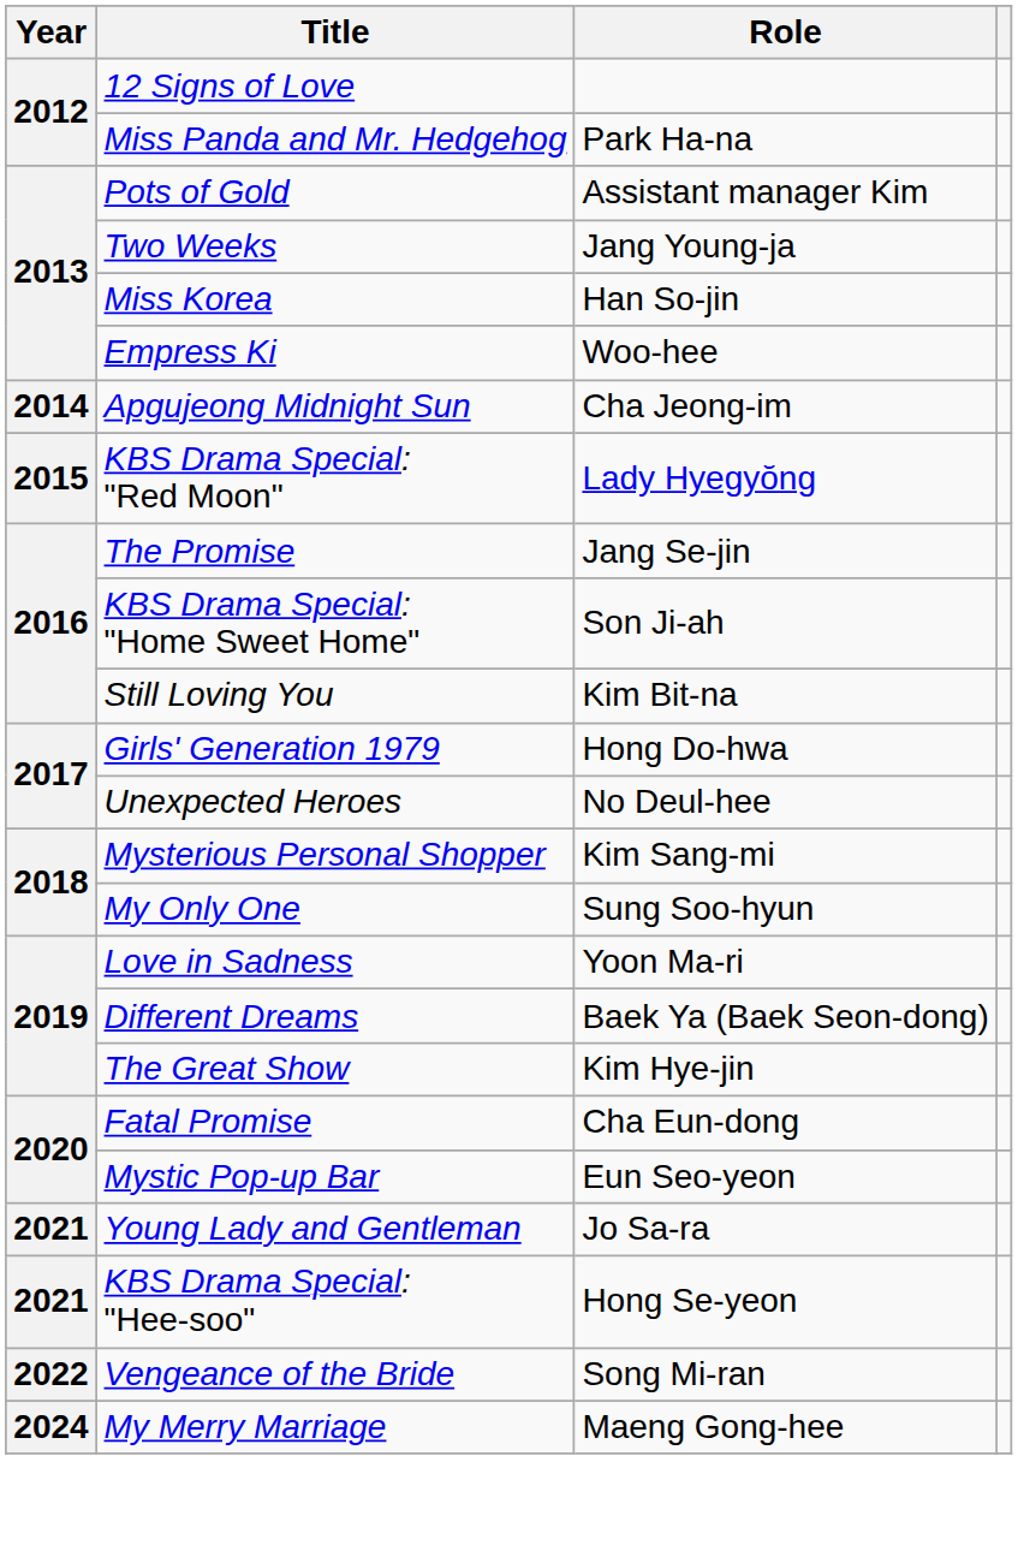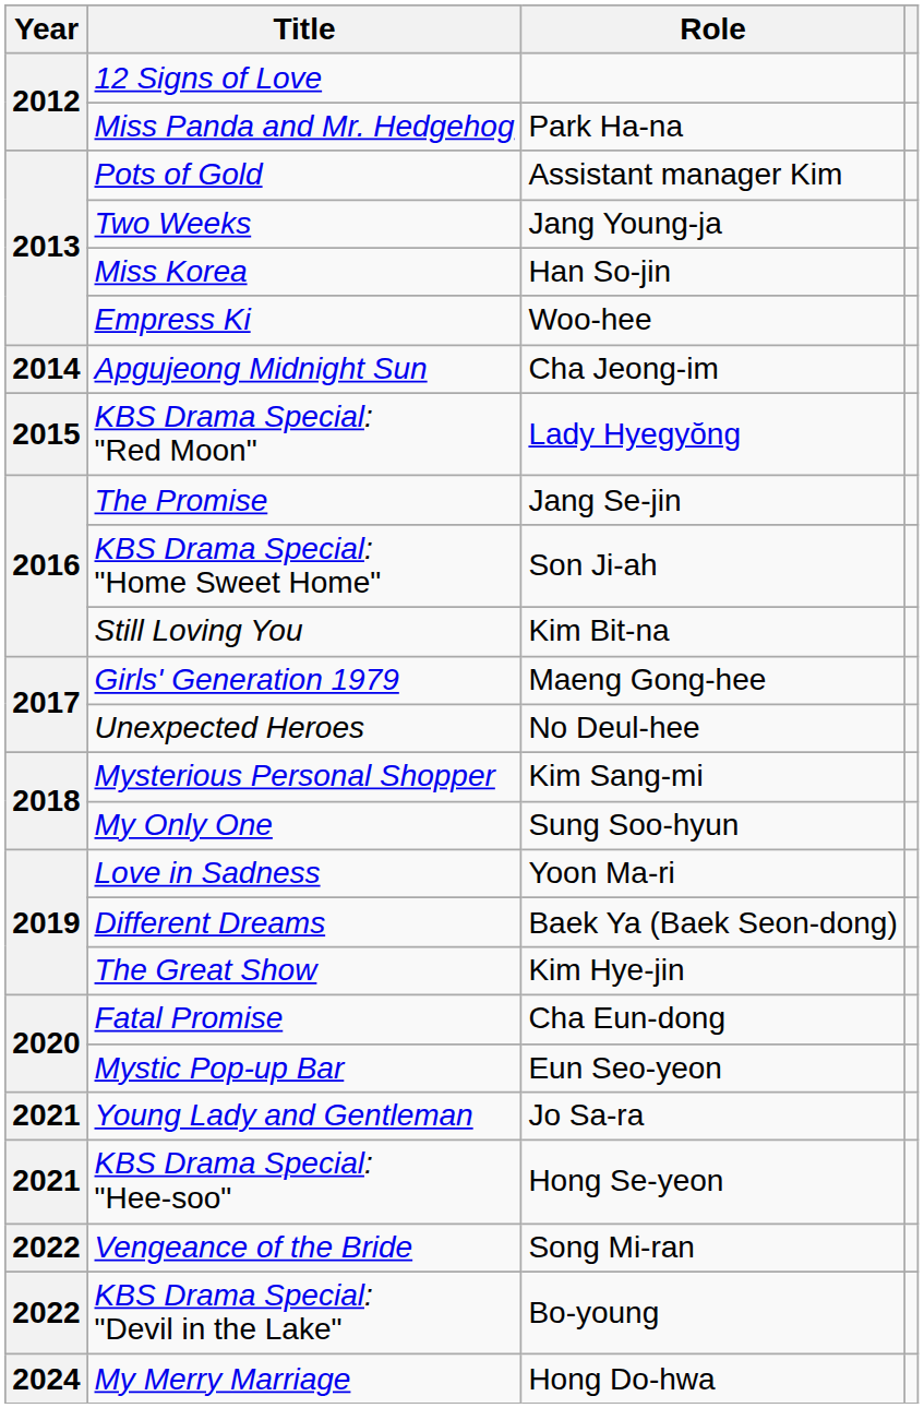Girls' Generation 1979 | Role: Hong Do-hwa -> Maeng Gong-hee
+ row: 2022 | KBS Drama Special: "Devil in the Lake" | Bo-young
My Merry Marriage | Role: Maeng Gong-hee -> Hong Do-hwa
